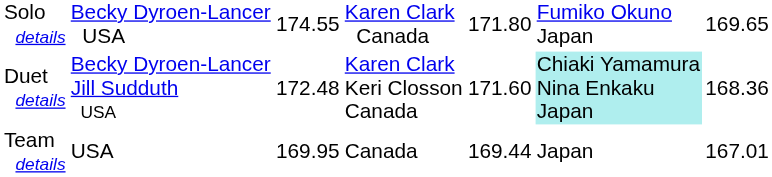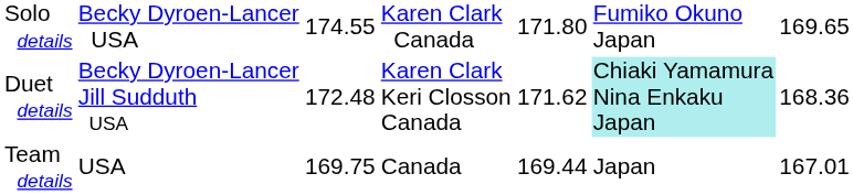Duet details | column 5: 171.60 -> 171.62
Team details | column 3: 169.95 -> 169.75
